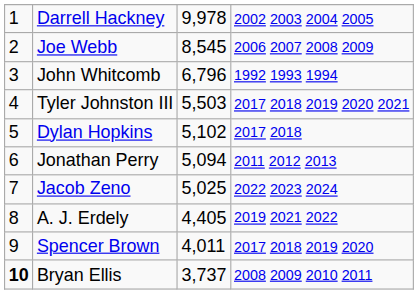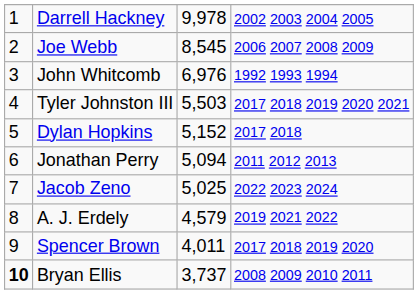John Whitcomb | column 3: 6,796 -> 6,976
Dylan Hopkins | column 3: 5,102 -> 5,152
A. J. Erdely | column 3: 4,405 -> 4,579
